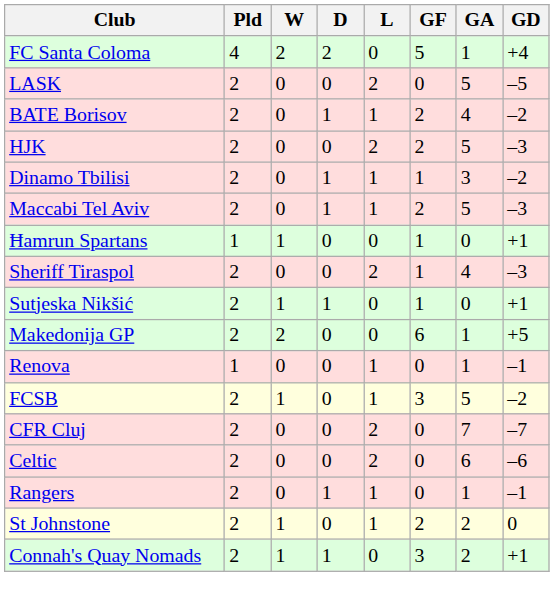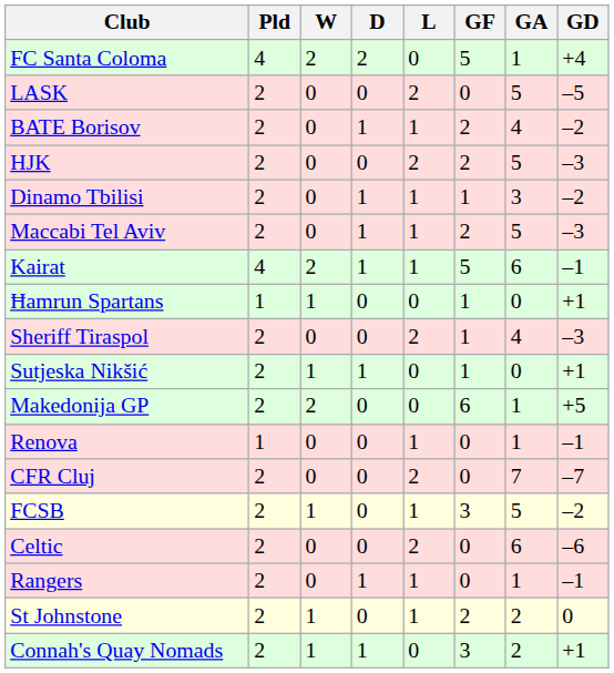+ row: Kairat | 4 | 2 | 1 | 1 | 5 | 6 | –1
rows swapped: CFR Cluj <-> FCSB
